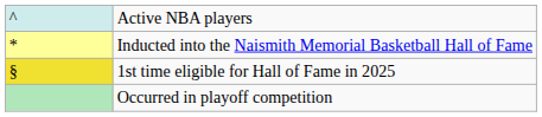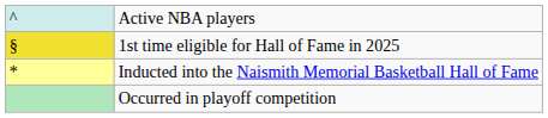rows swapped: Inducted into the Naismith Memorial Basketball Hall of Fame <-> 1st time eligible for Hall of Fame in 2025
